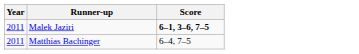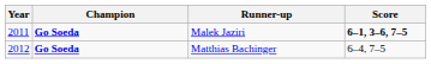+ column: Champion | Go Soeda | Go Soeda
Matthias Bachinger | Year: 2011 -> 2012
